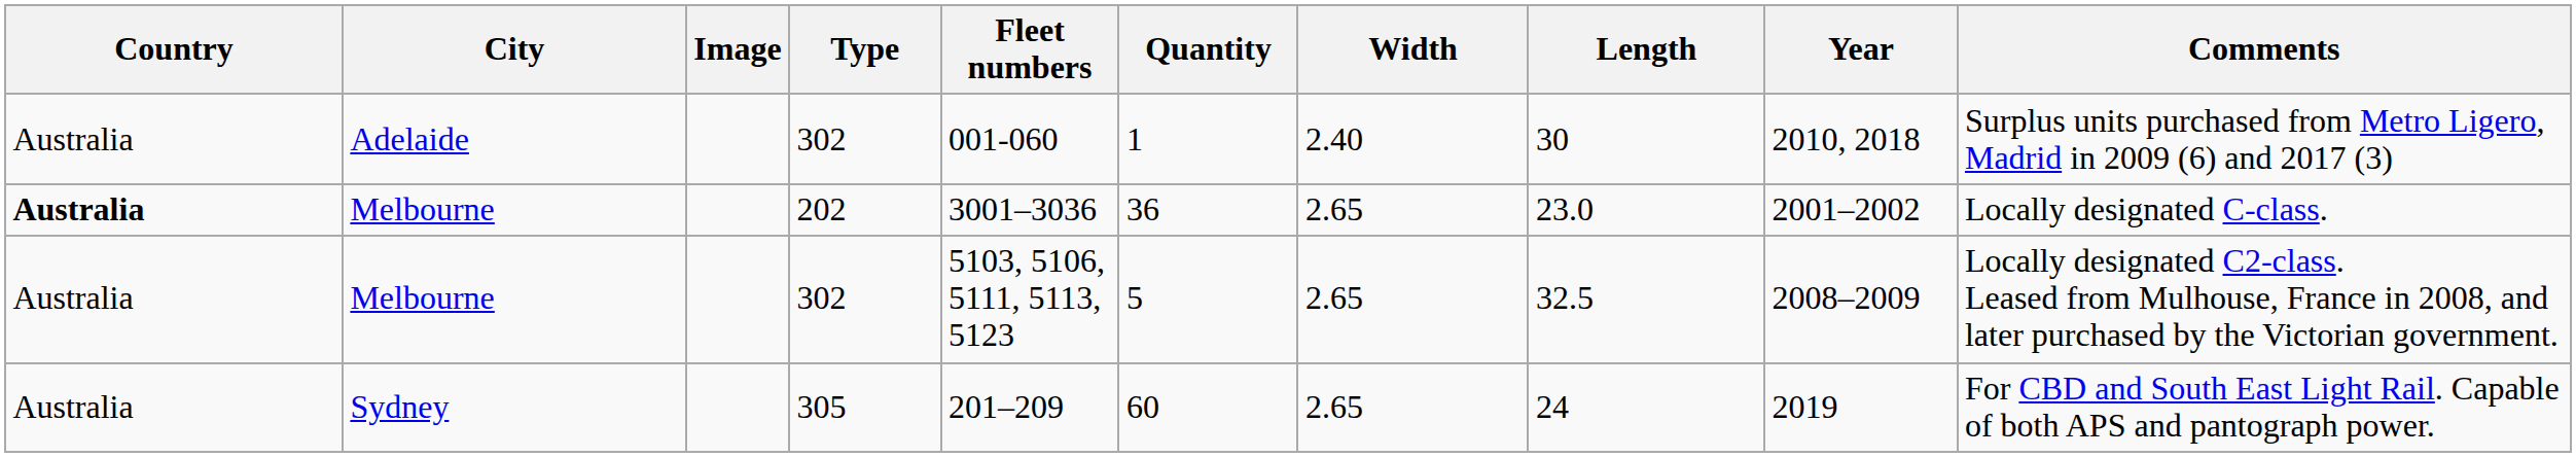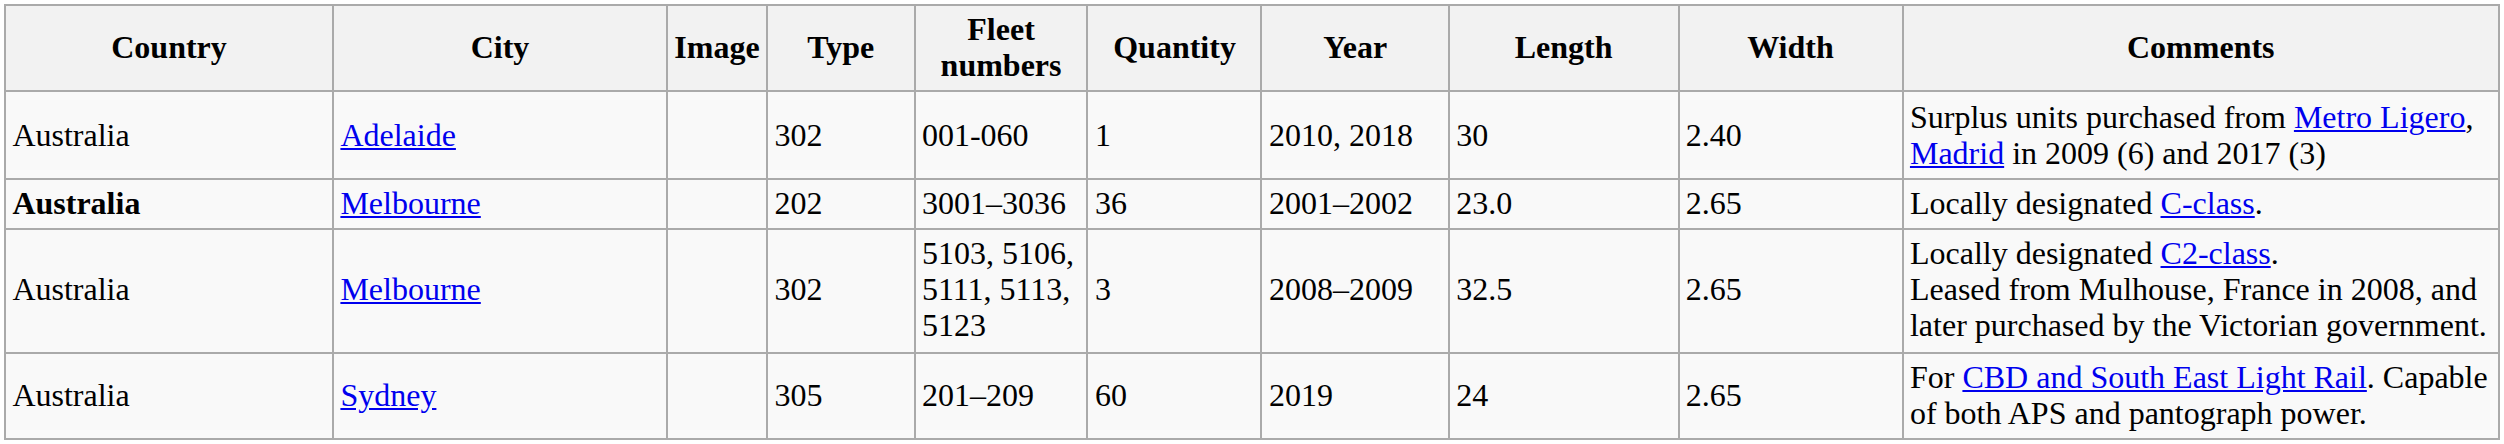columns swapped: Year <-> Width
Melbourne / 302 | Quantity: 5 -> 3
